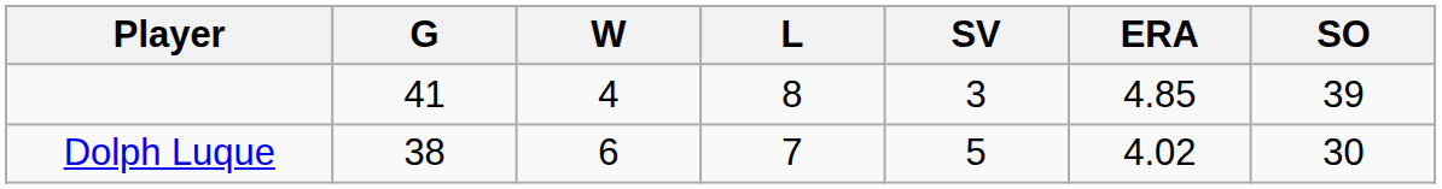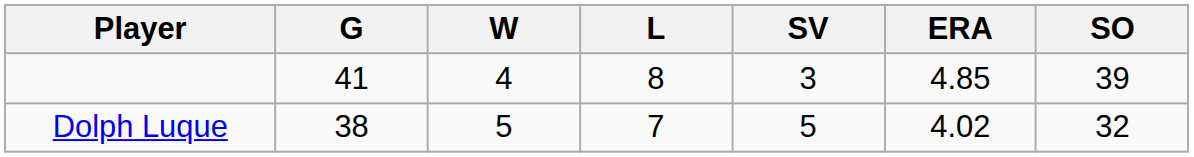Dolph Luque | W: 6 -> 5
Dolph Luque | SO: 30 -> 32
